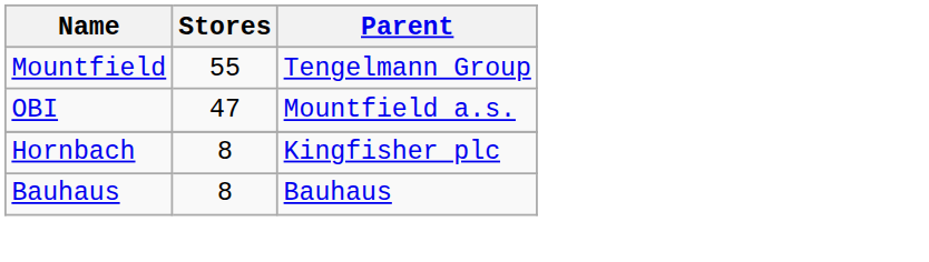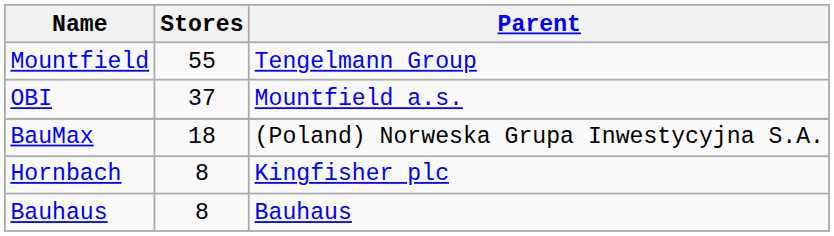OBI | Stores: 47 -> 37
+ row: BauMax | 18 | (Poland) Norweska Grupa Inwestycyjna S.A.
